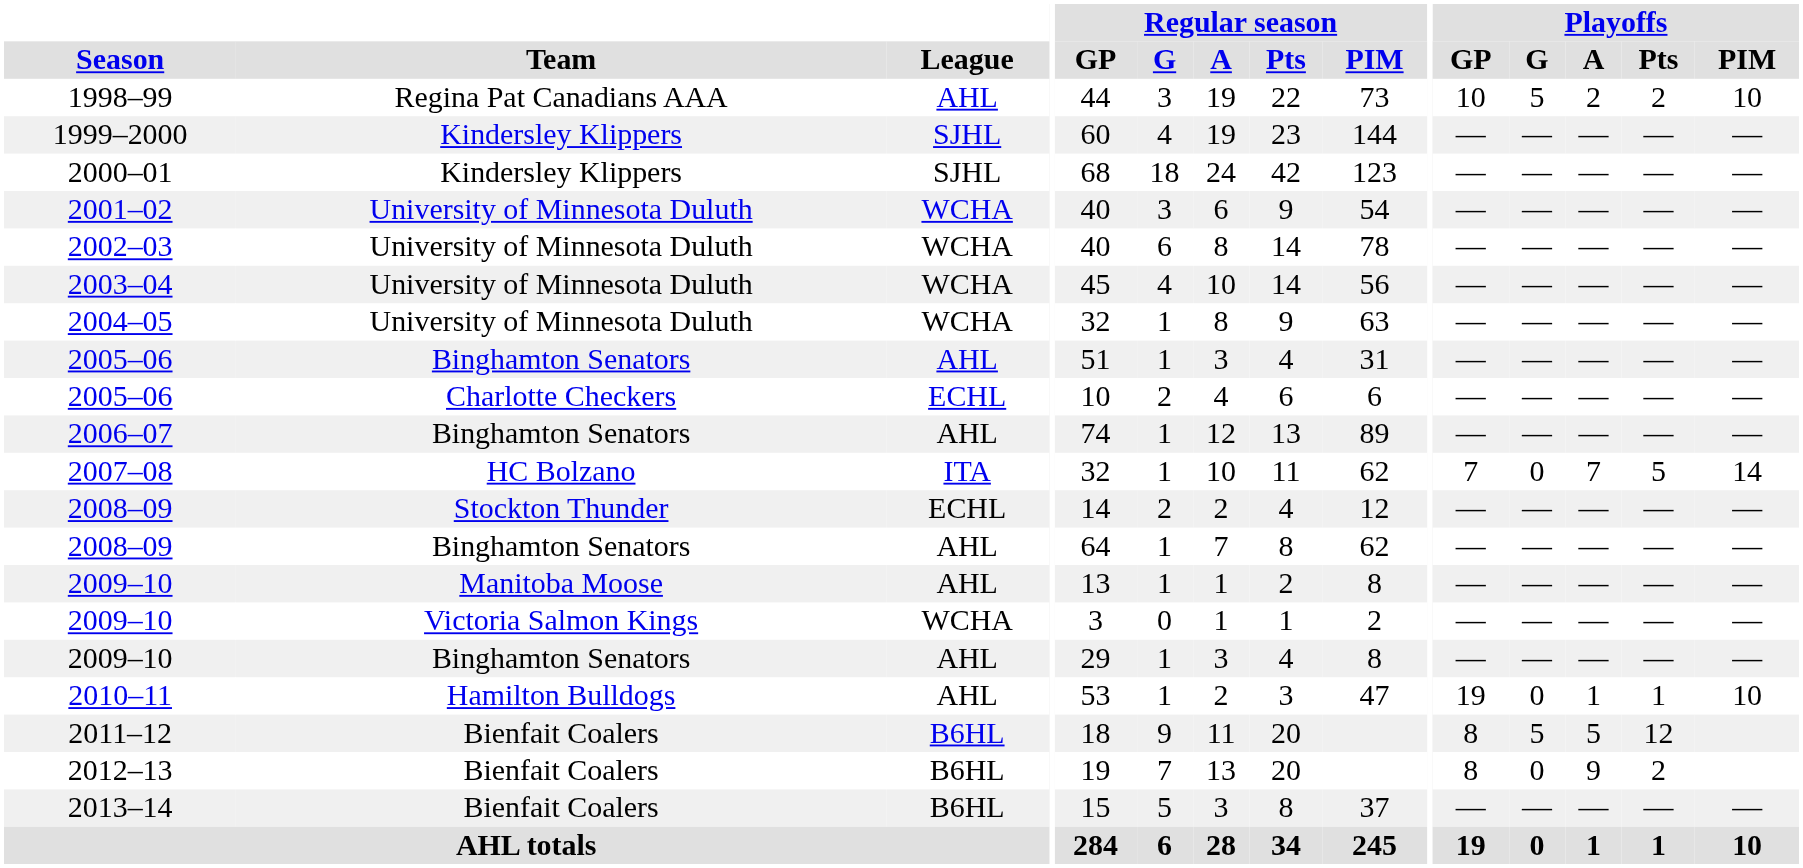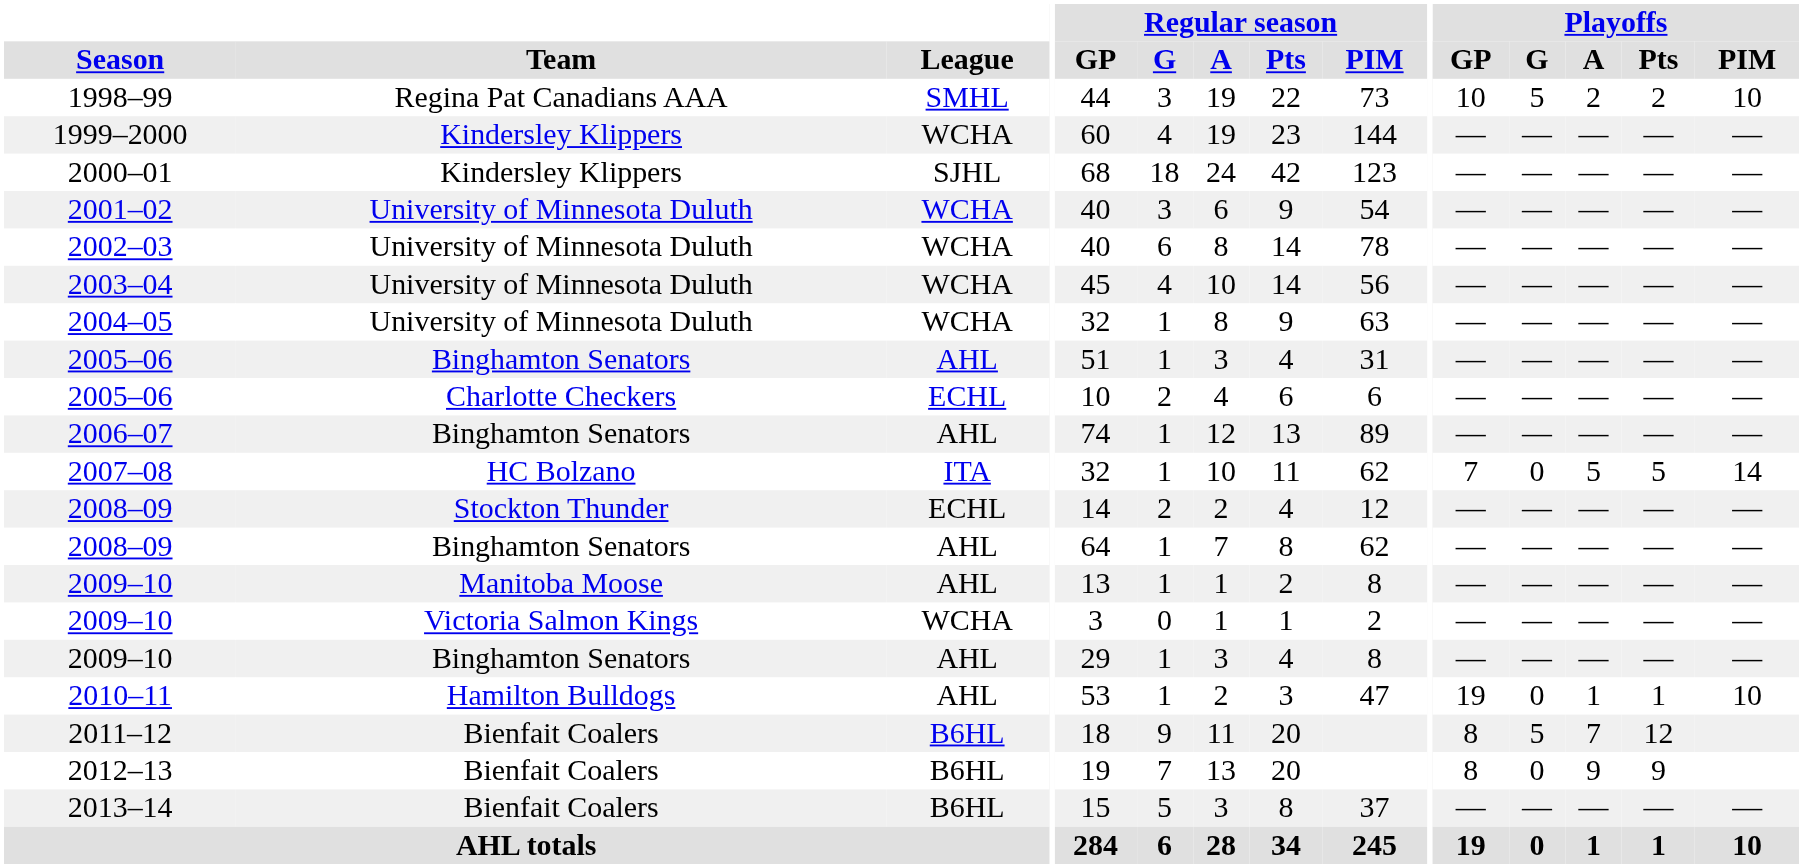1998–99 | League: AHL -> SMHL
1999–2000 | League: SJHL -> WCHA
2007–08 | Playoffs / A: 7 -> 5
2011–12 | Playoffs / A: 5 -> 7
2012–13 | Playoffs / Pts: 2 -> 9
